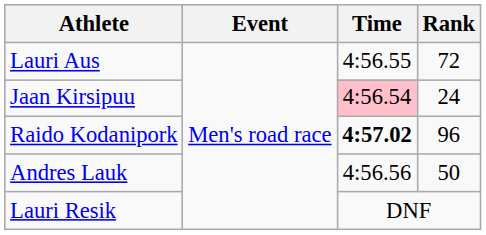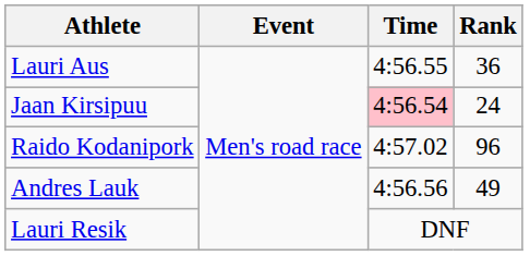Lauri Aus | Rank: 72 -> 36
Raido Kodanipork | Time: bold -> normal
Andres Lauk | Rank: 50 -> 49
